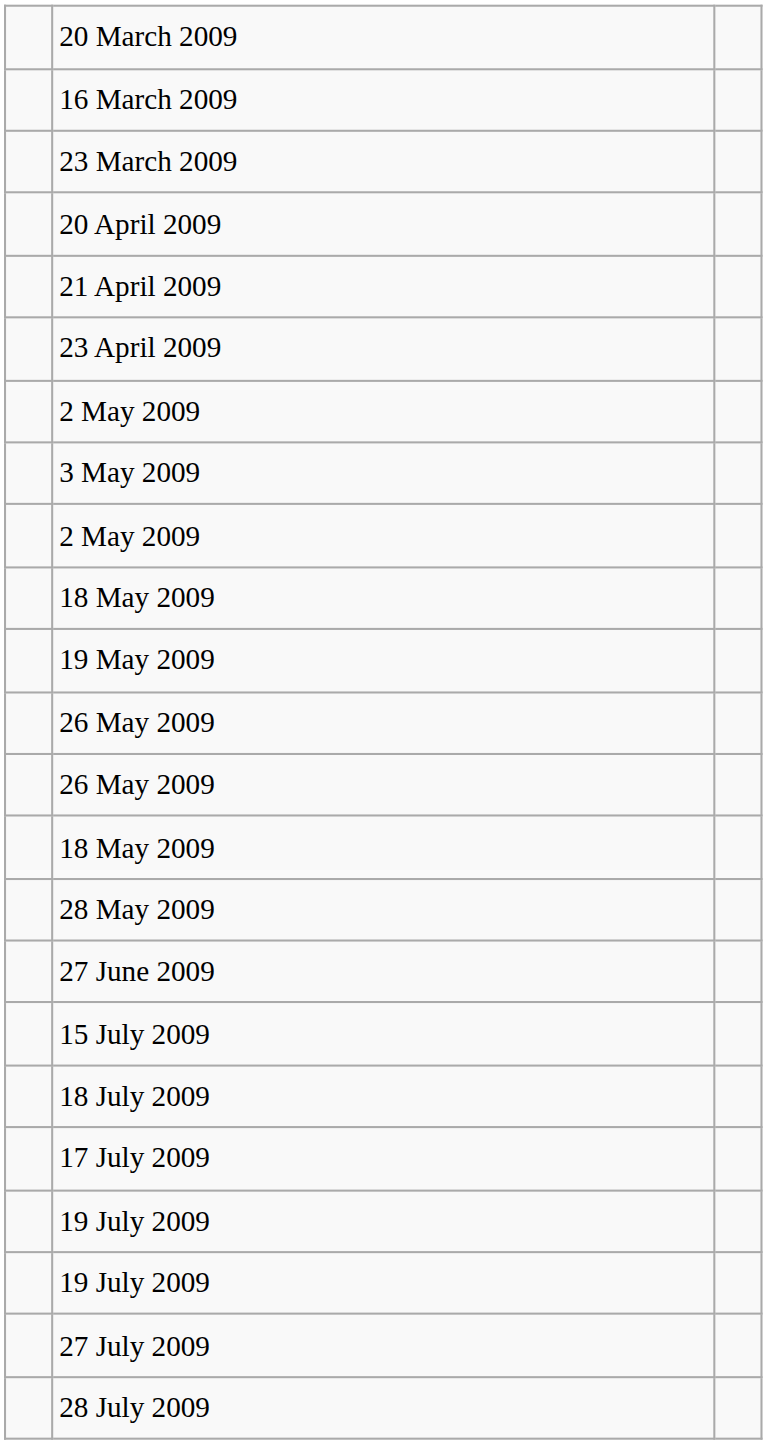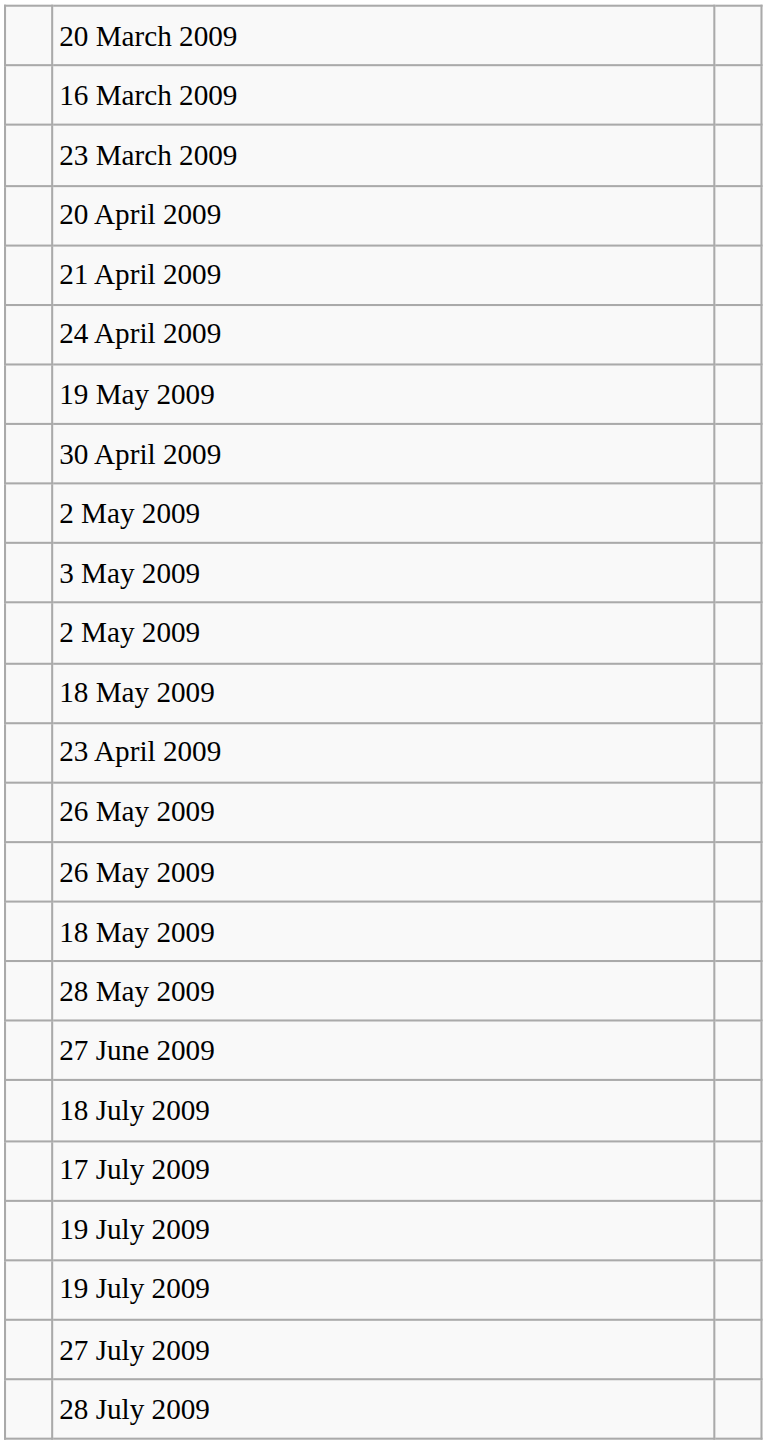+ row: 24 April 2009
rows swapped: 23 April 2009 <-> 19 May 2009
+ row: 30 April 2009
- row: 15 July 2009
